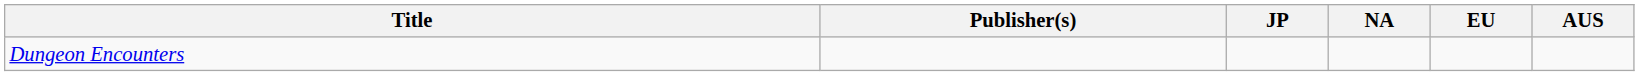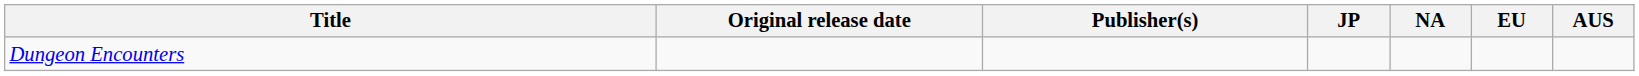+ column: Original release date
